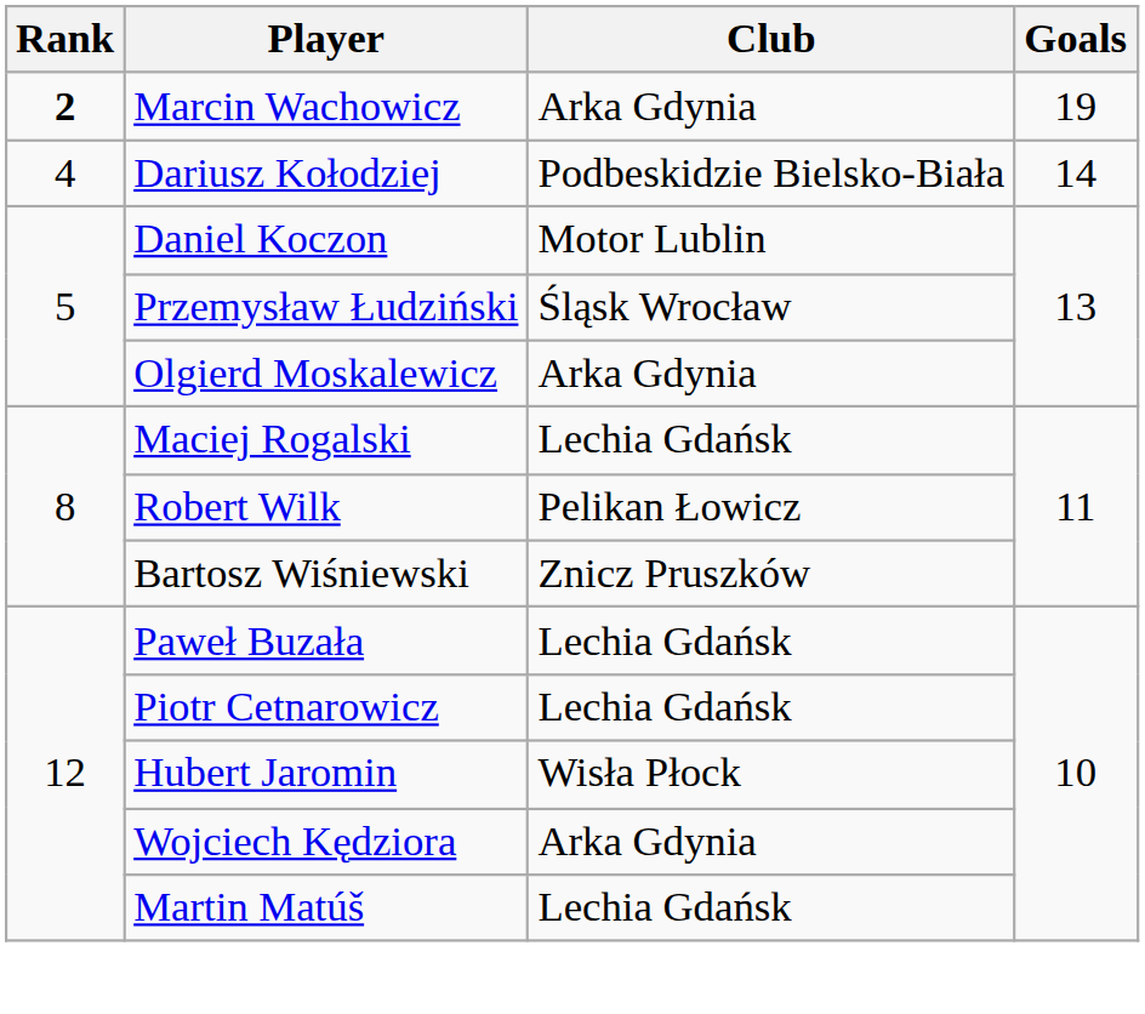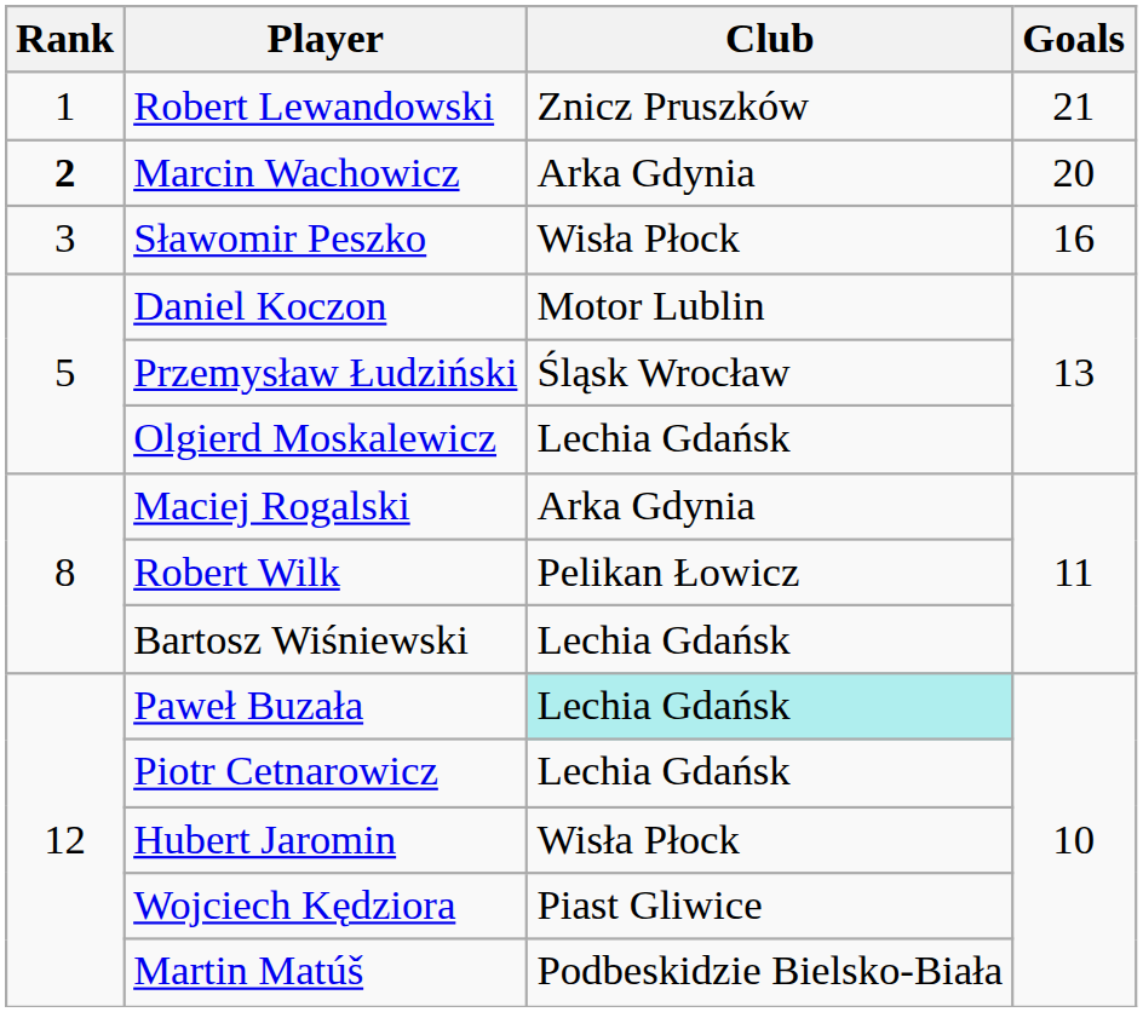+ row: 1 | Robert Lewandowski | Znicz Pruszków | 21
Marcin Wachowicz | Goals: 19 -> 20
+ row: 3 | Sławomir Peszko | Wisła Płock | 16
- row: 4 | Dariusz Kołodziej | Podbeskidzie Bielsko-Biała | 14
Olgierd Moskalewicz | Club: Arka Gdynia -> Lechia Gdańsk
Maciej Rogalski | Club: Lechia Gdańsk -> Arka Gdynia
Bartosz Wiśniewski | Club: Znicz Pruszków -> Lechia Gdańsk
Paweł Buzała | Club: no background -> paleturquoise background
Wojciech Kędziora | Club: Arka Gdynia -> Piast Gliwice
Martin Matúš | Club: Lechia Gdańsk -> Podbeskidzie Bielsko-Biała
